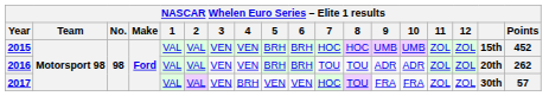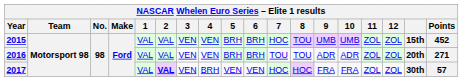2015 | 8: HOC -> TOU
2016 | Points: 262 -> 271
2017 | 2: normal -> bold
2017 | 8: TOU -> HOC
